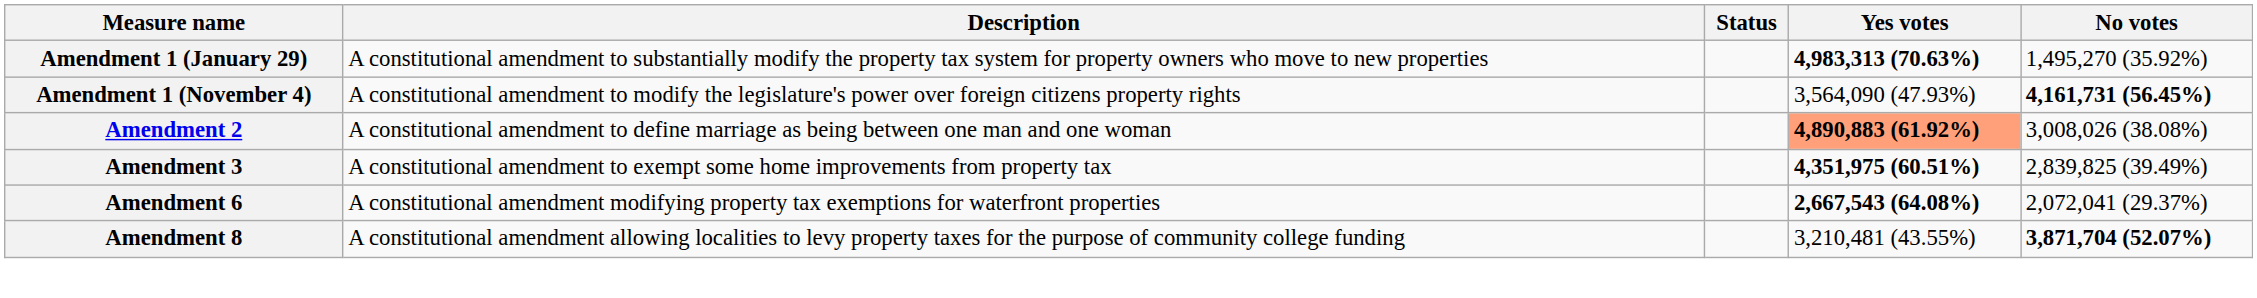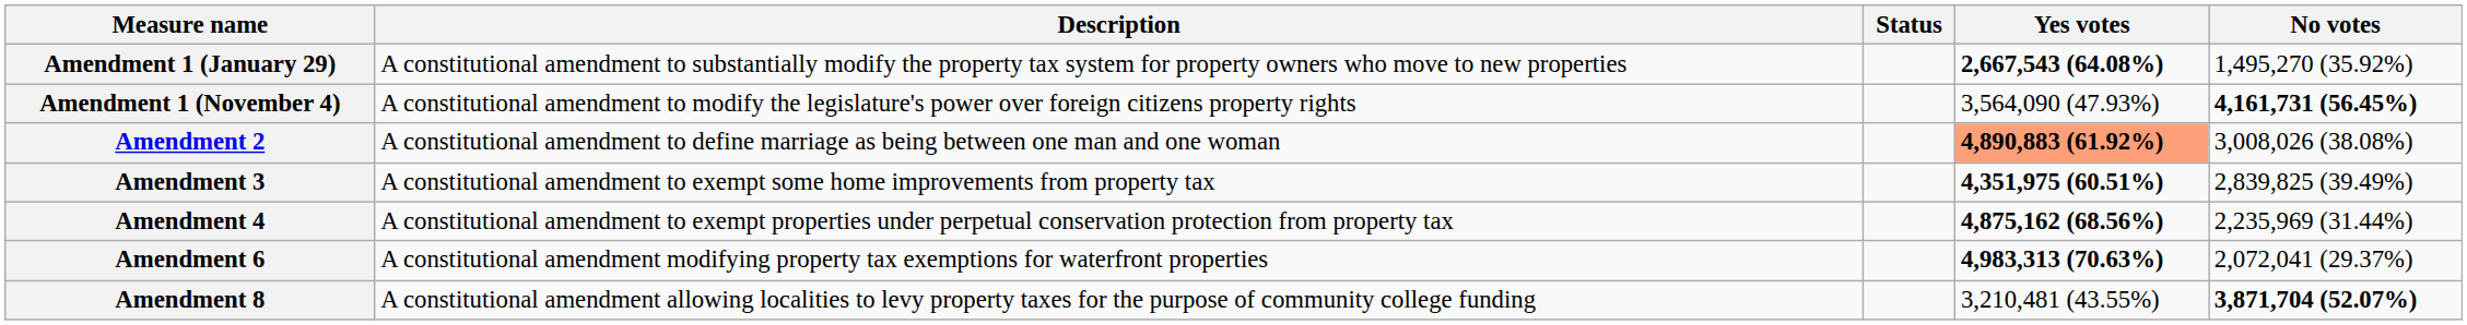Amendment 1 (January 29) | Yes votes: 4,983,313 (70.63%) -> 2,667,543 (64.08%)
+ row: Amendment 4 | A constitutional amendment to exempt properties under perpetual conservation protection from property tax | 4,875,162 (68.56%) | 2,235,969 (31.44%)
Amendment 6 | Yes votes: 2,667,543 (64.08%) -> 4,983,313 (70.63%)
